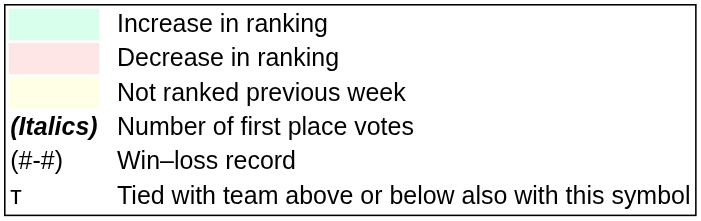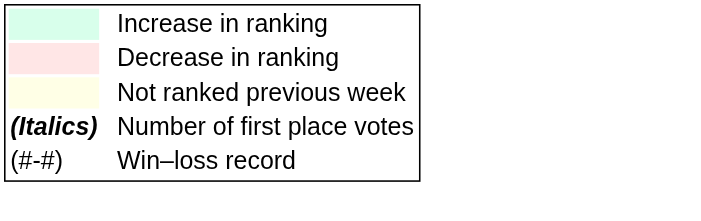- row: т | Tied with team above or below also with this symbol
